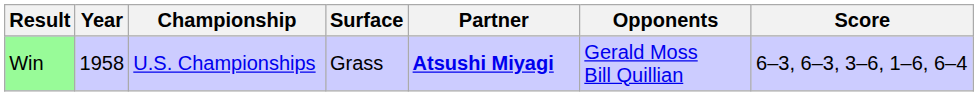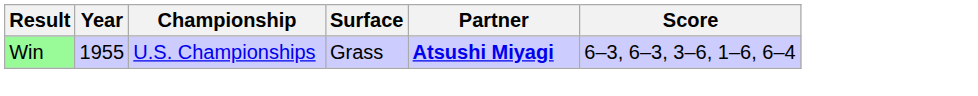- column: Opponents | Gerald Moss Bill Quillian
Win | Year: 1958 -> 1955
